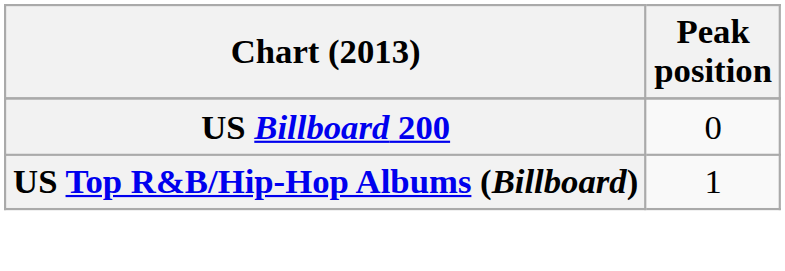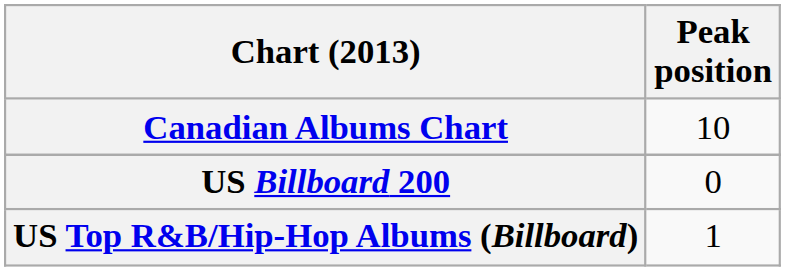+ row: Canadian Albums Chart | 10
